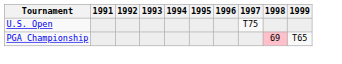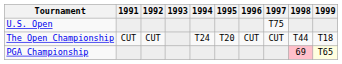+ row: The Open Championship | CUT | CUT | T24 | T20 | CUT | CUT | T44 | T18
PGA Championship | 1999: no background -> lightyellow background
